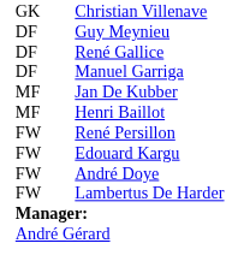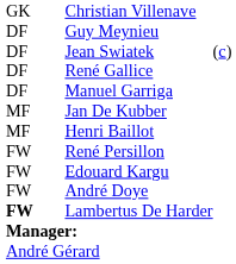+ row: DF | Jean Swiatek | (c)
Lambertus De Harder | column 1: normal -> bold
